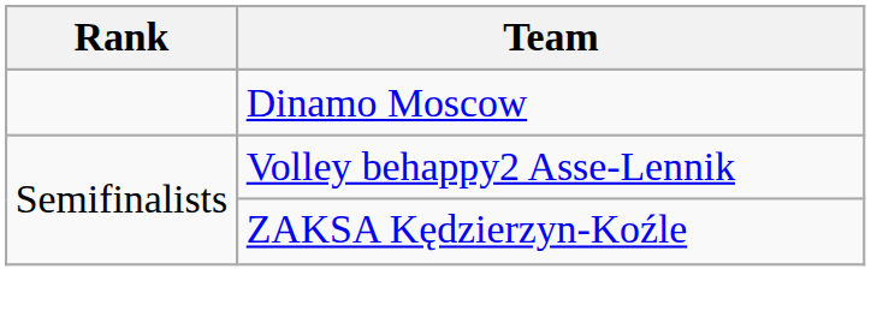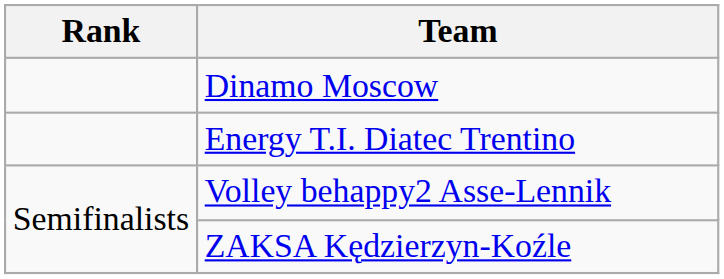+ row: Energy T.I. Diatec Trentino
